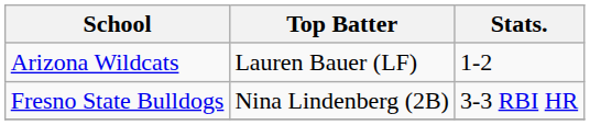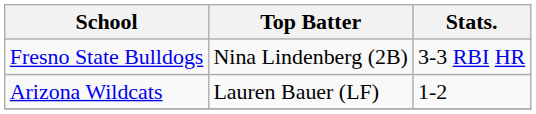rows swapped: Fresno State Bulldogs <-> Arizona Wildcats
